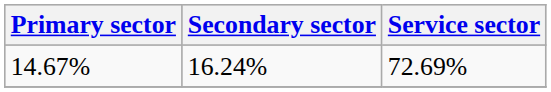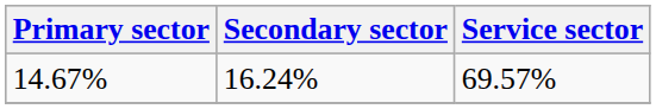14.67% | Service sector: 72.69% -> 69.57%
